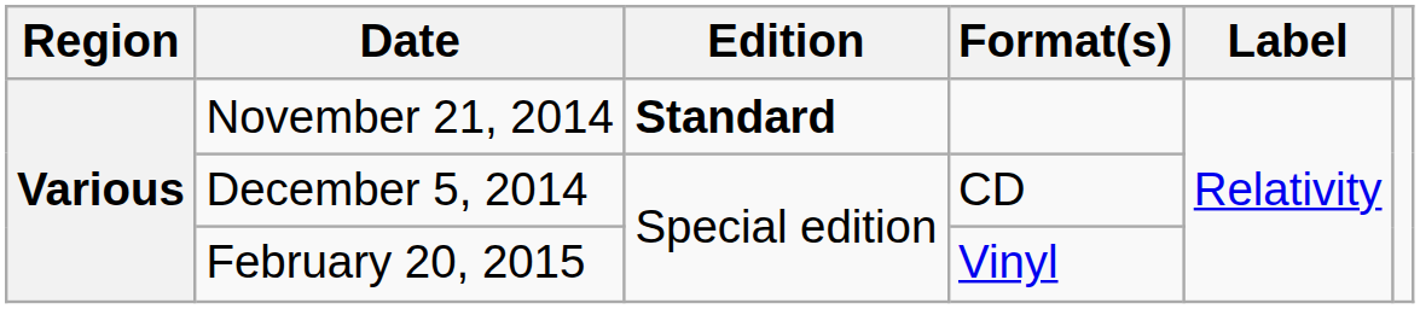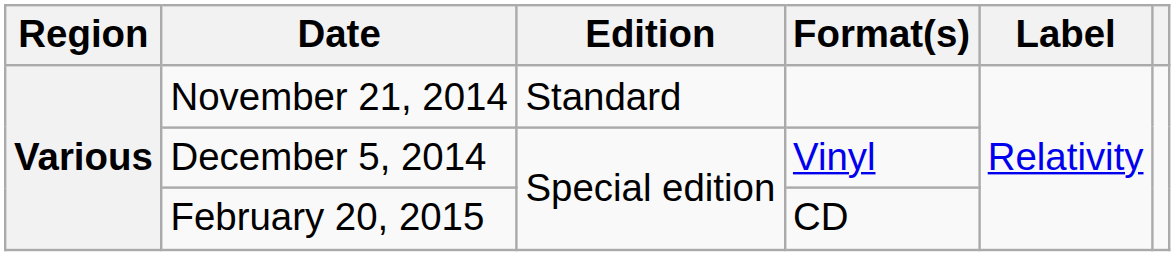November 21, 2014 | Edition: bold -> normal
December 5, 2014 | Format(s): CD -> Vinyl
February 20, 2015 | Format(s): Vinyl -> CD
